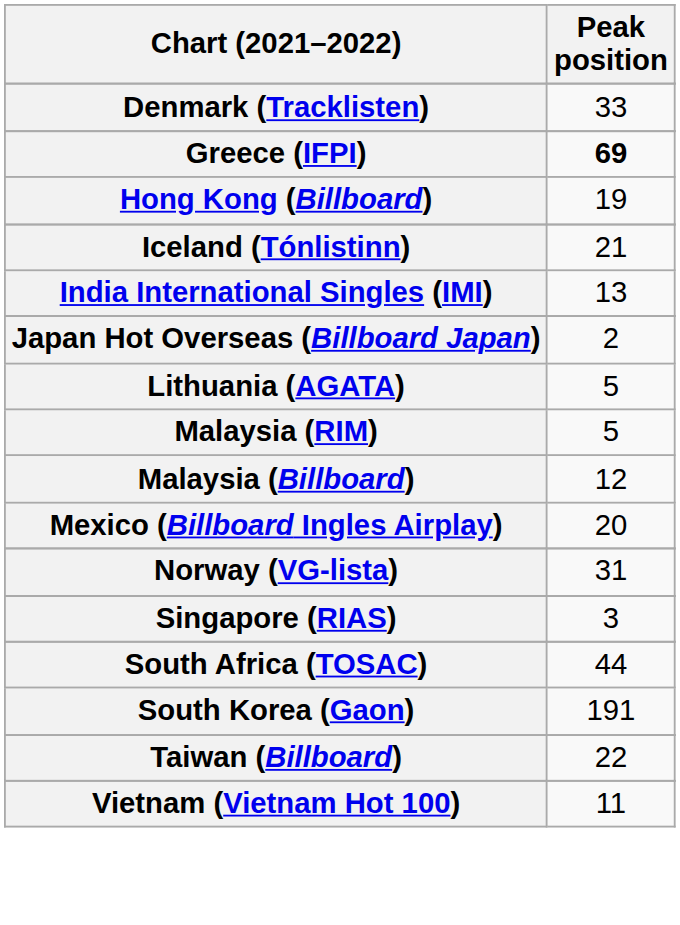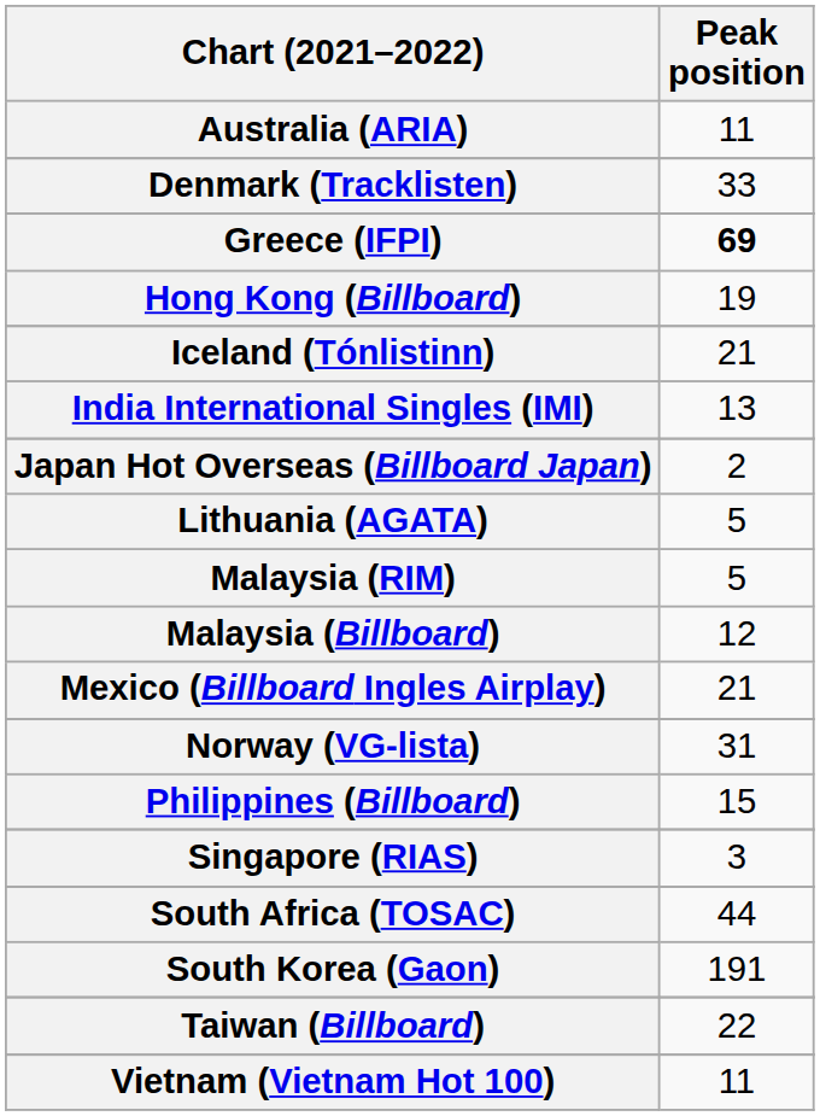+ row: Australia (ARIA) | 11
Mexico (Billboard Ingles Airplay) | Peak position: 20 -> 21
+ row: Philippines (Billboard) | 15
